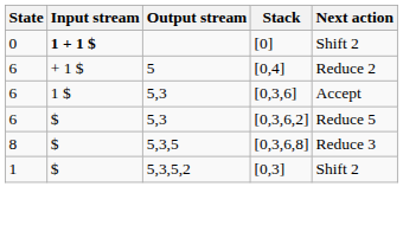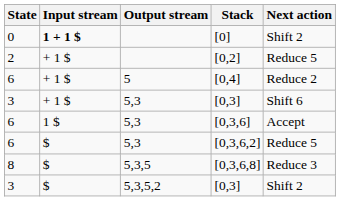+ row: 2 | + 1 $ | [0,2] | Reduce 5
+ row: 3 | + 1 $ | 5,3 | [0,3] | Shift 6
5,3,5,2 / [0,3] | State: 1 -> 3
